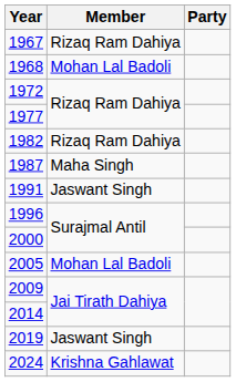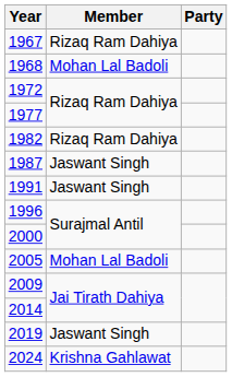1987 | Member: Maha Singh -> Jaswant Singh
